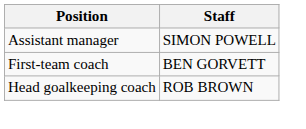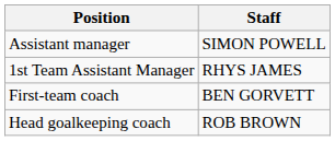+ row: 1st Team Assistant Manager | RHYS JAMES
